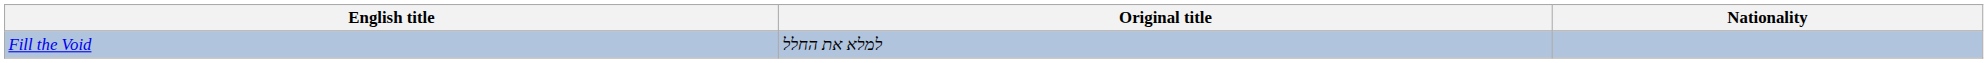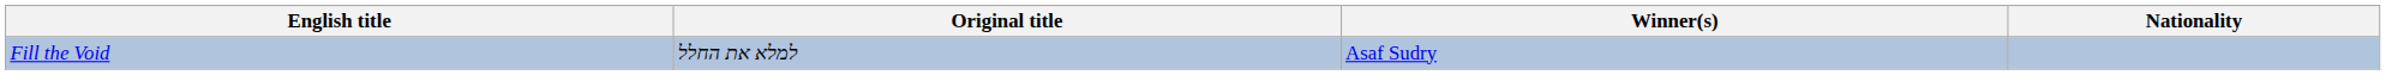+ column: Winner(s) | Asaf Sudry
